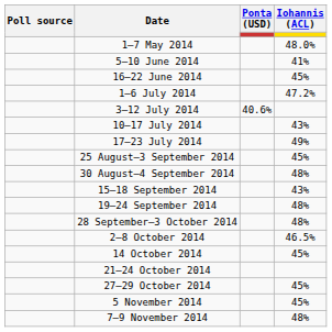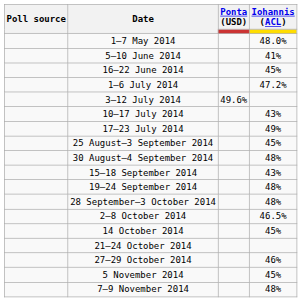3–12 July 2014 | Ponta (USD): 40.6% -> 49.6%
27–29 October 2014 | Iohannis (ACL): 45% -> 46%
